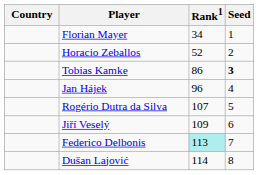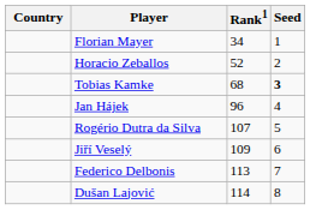Tobias Kamke | Rank1: 86 -> 68
Federico Delbonis | Rank1: paleturquoise background -> no background
